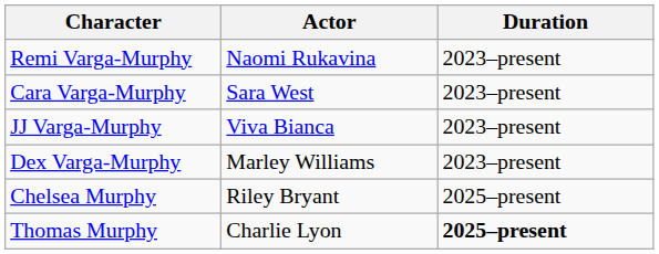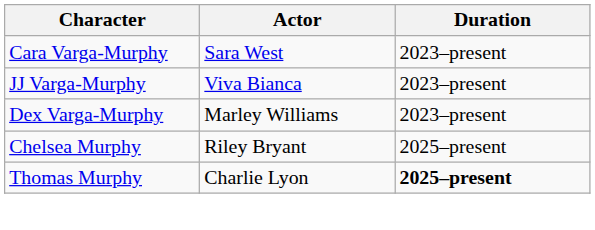- row: Remi Varga-Murphy | Naomi Rukavina | 2023–present
